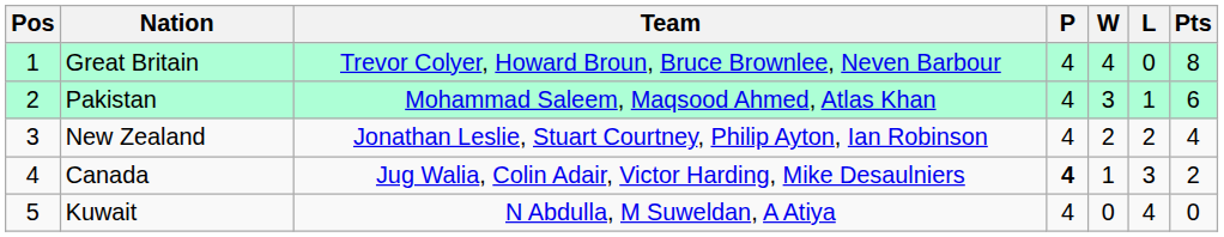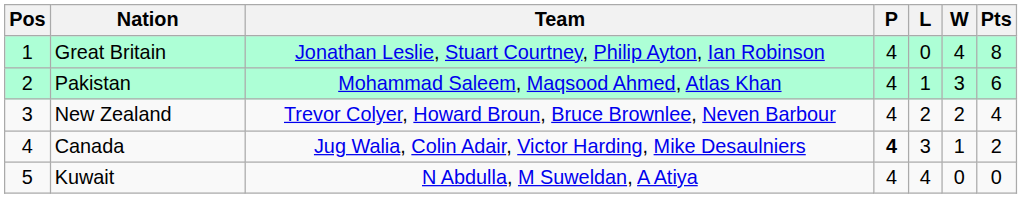columns swapped: W <-> L
Great Britain | Team: Trevor Colyer, Howard Broun, Bruce Brownlee, Neven Barbour -> Jonathan Leslie, Stuart Courtney, Philip Ayton, Ian Robinson
New Zealand | Team: Jonathan Leslie, Stuart Courtney, Philip Ayton, Ian Robinson -> Trevor Colyer, Howard Broun, Bruce Brownlee, Neven Barbour
